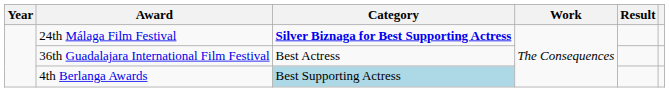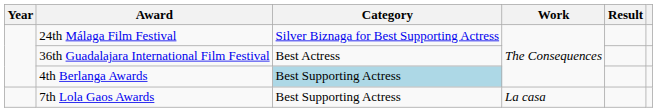24th Málaga Film Festival | Category: bold -> normal
+ row: 7th Lola Gaos Awards | Best Supporting Actress | La casa
